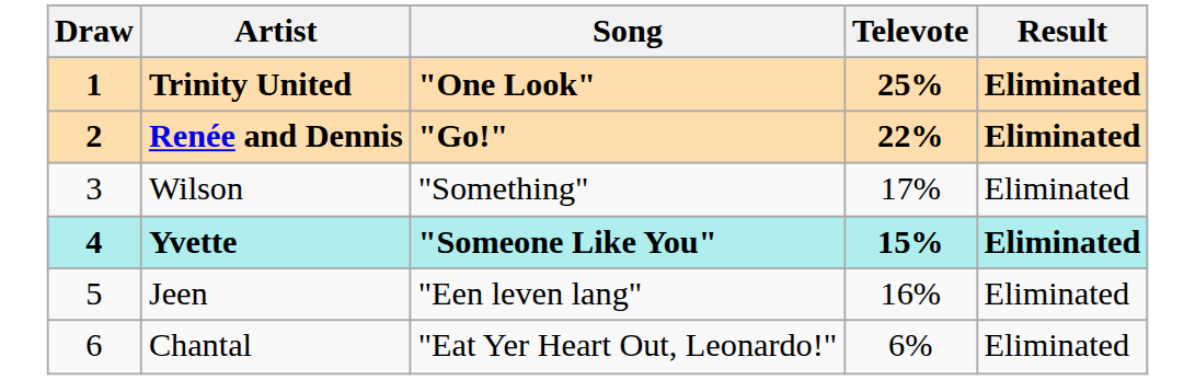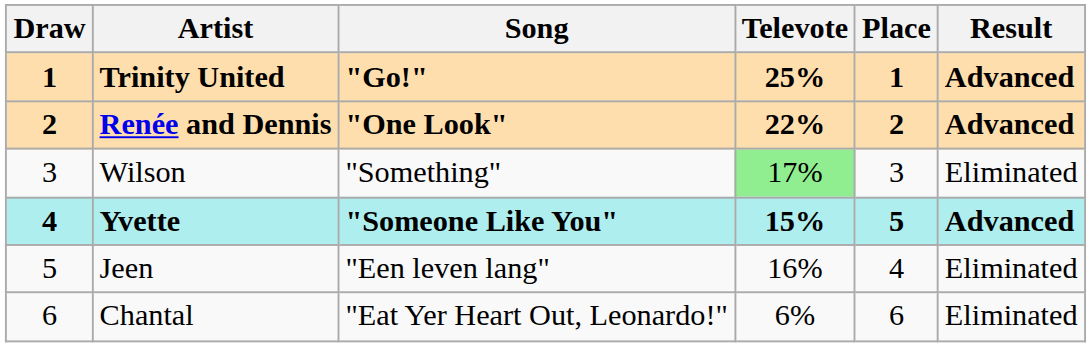+ column: Place | 1 | 2 | 3 | 5 | 4 | 6
Trinity United | Song: "One Look" -> "Go!"
Trinity United | Result: Eliminated -> Advanced
Renée and Dennis | Song: "Go!" -> "One Look"
Renée and Dennis | Result: Eliminated -> Advanced
Wilson | Televote: no background -> lightgreen background
Yvette | Result: Eliminated -> Advanced
